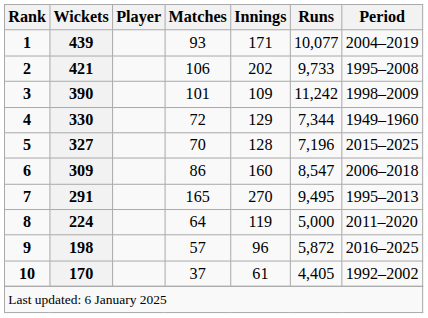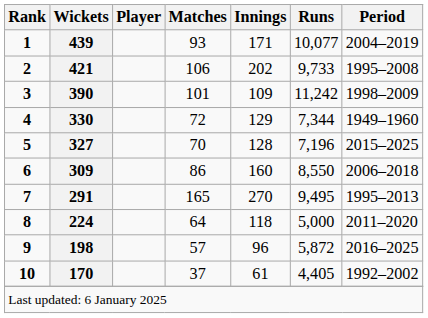309 | Runs: 8,547 -> 8,550
224 | Innings: 119 -> 118
